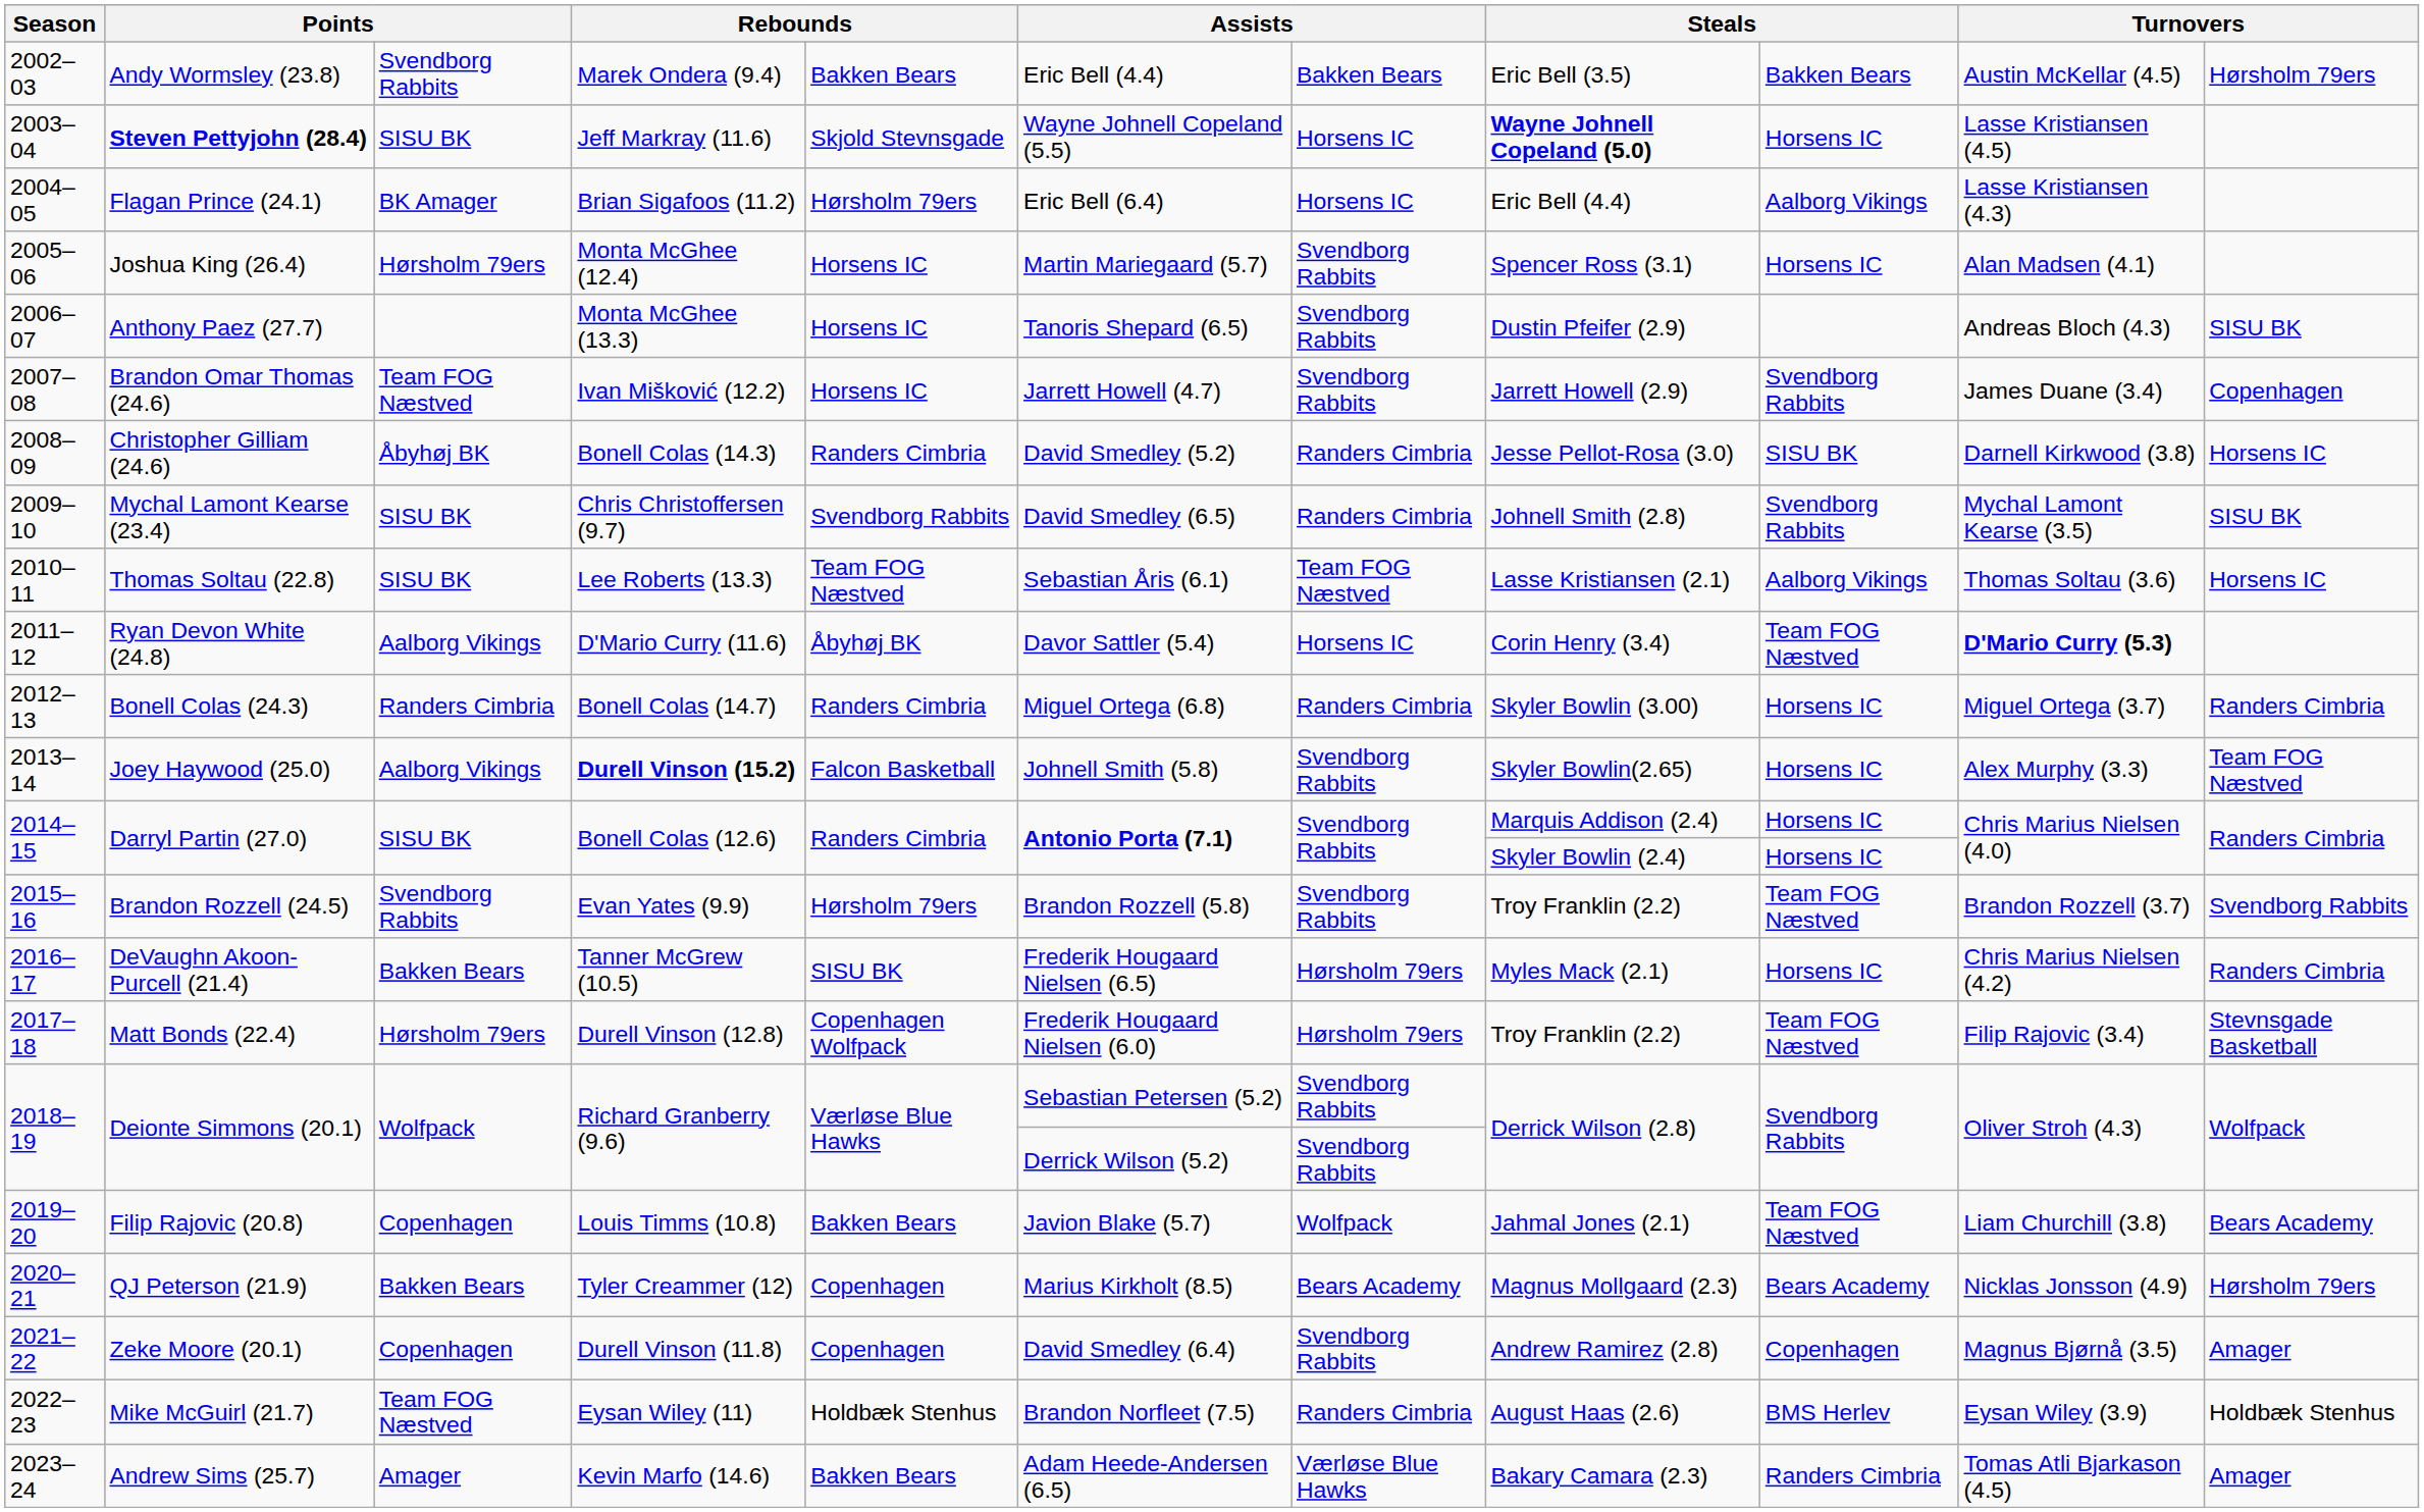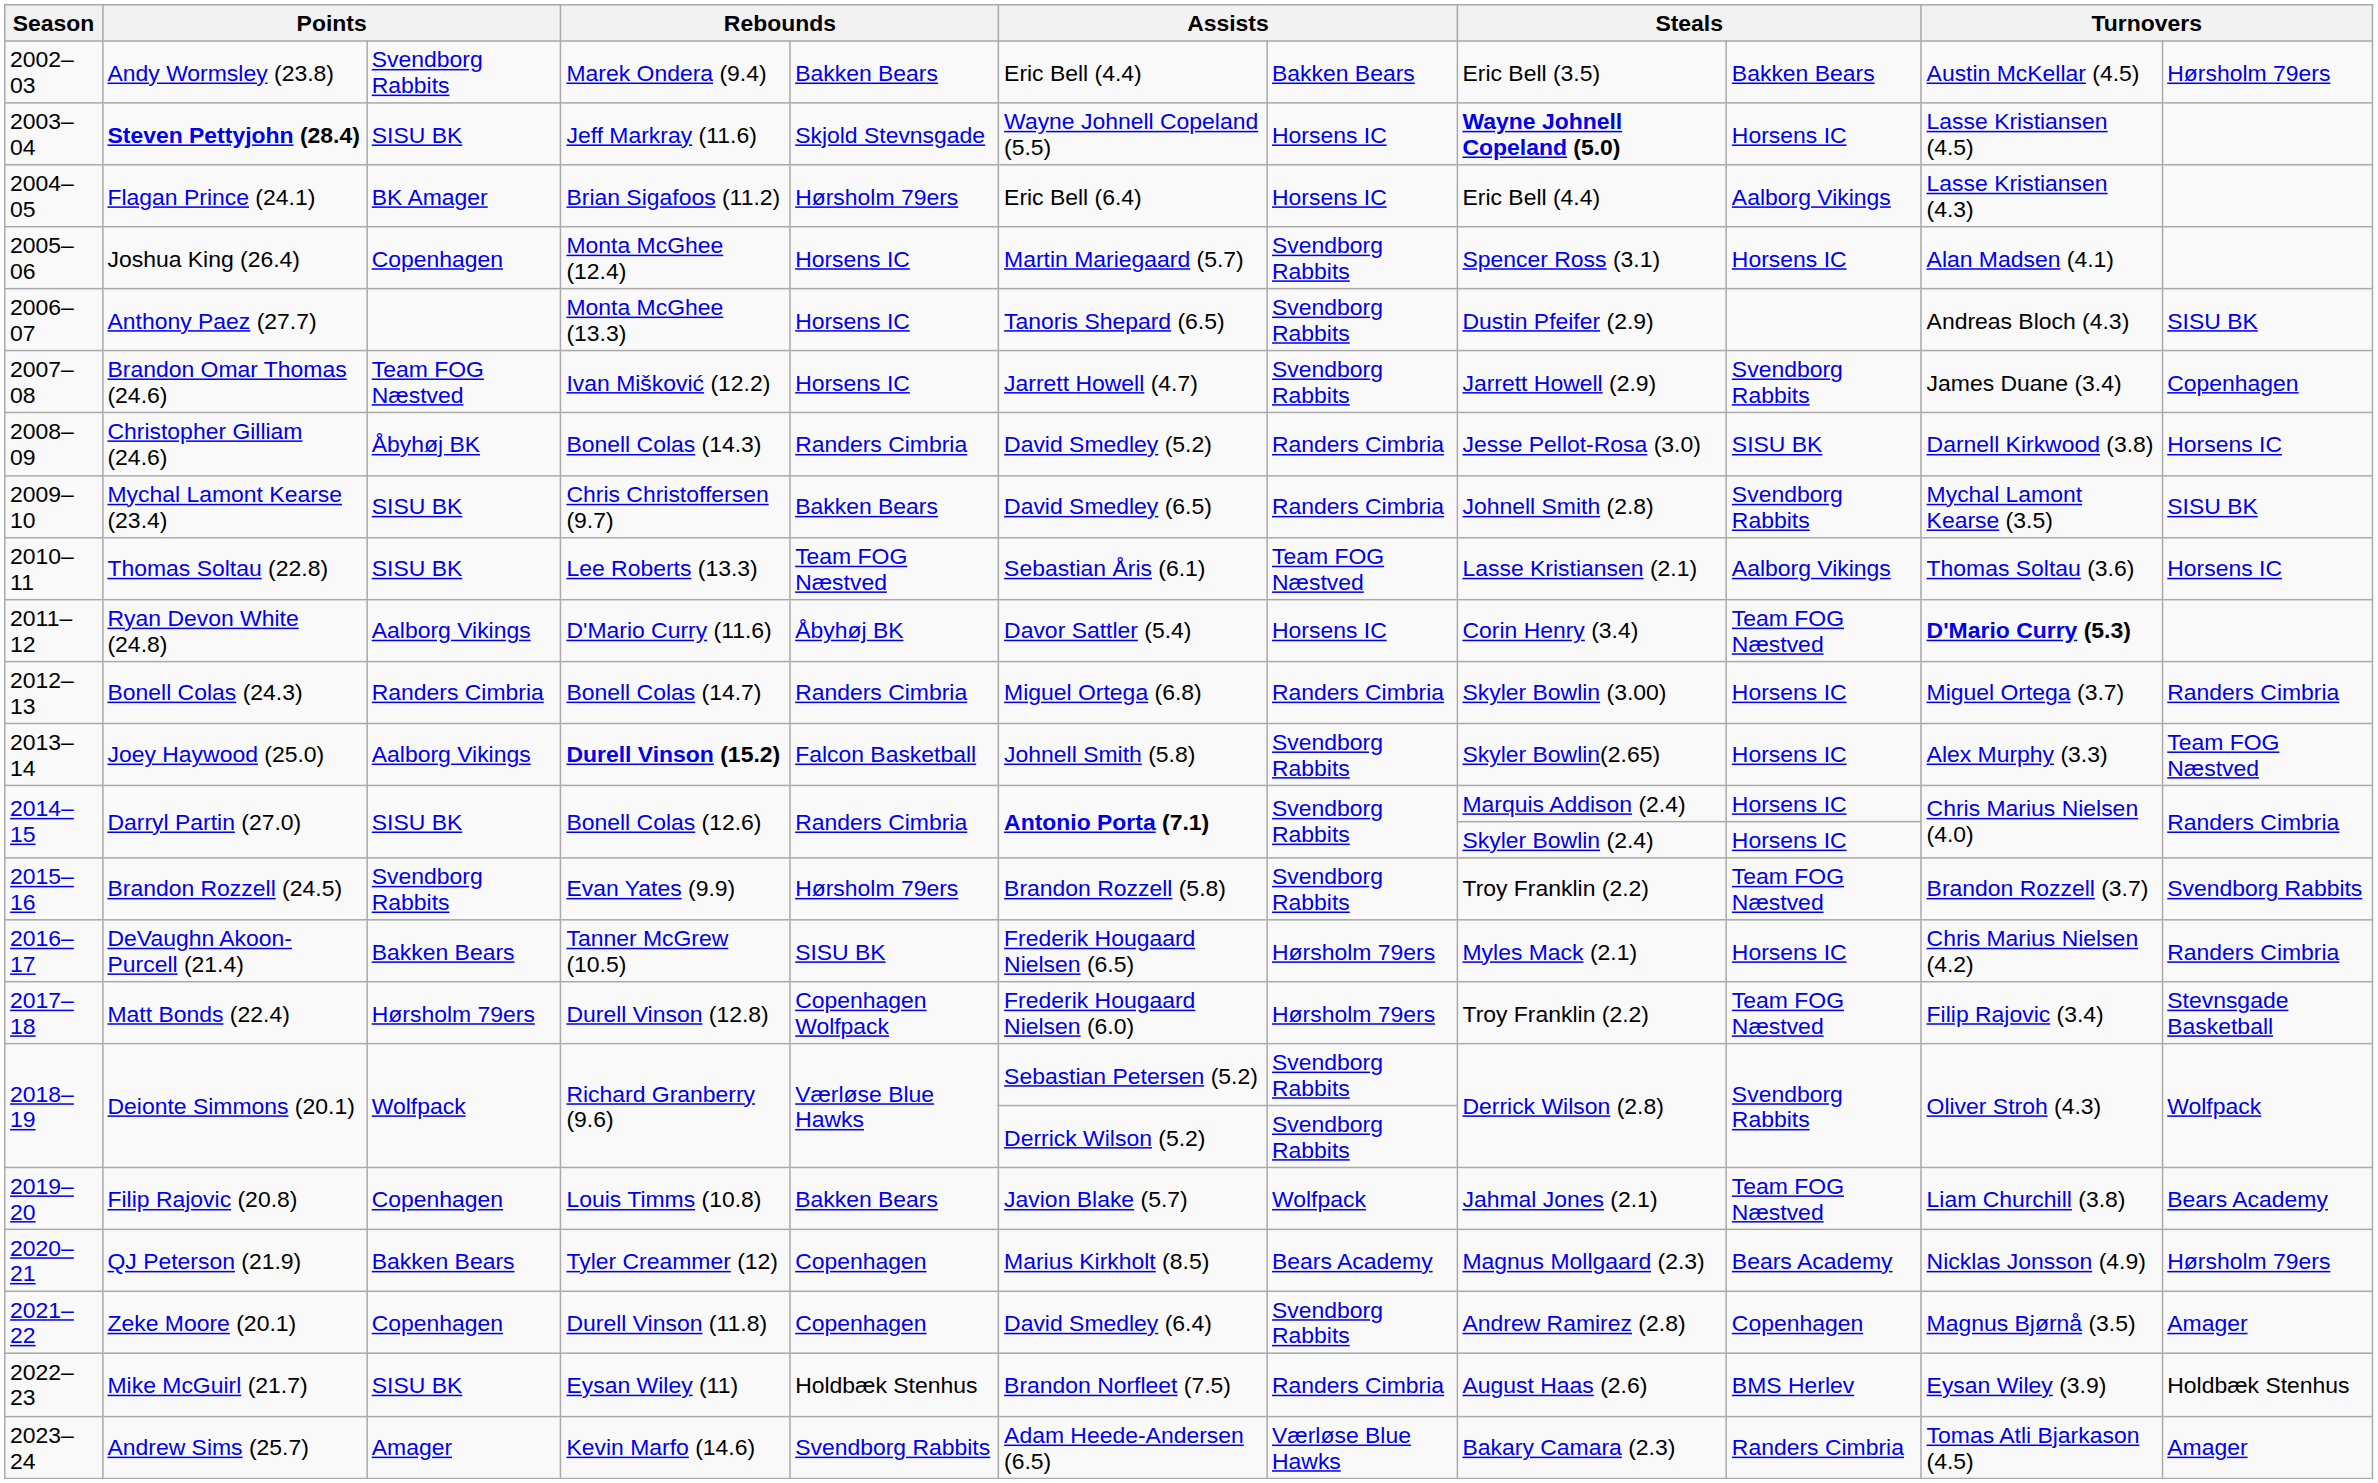Joshua King (26.4) | column 3: Hørsholm 79ers -> Copenhagen
Mychal Lamont Kearse (23.4) | column 5: Svendborg Rabbits -> Bakken Bears
Mike McGuirl (21.7) | column 3: Team FOG Næstved -> SISU BK
Andrew Sims (25.7) | column 5: Bakken Bears -> Svendborg Rabbits
